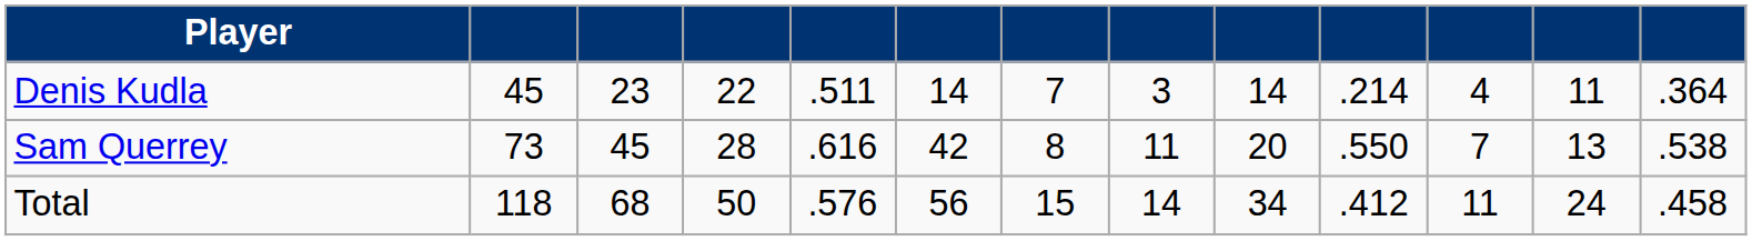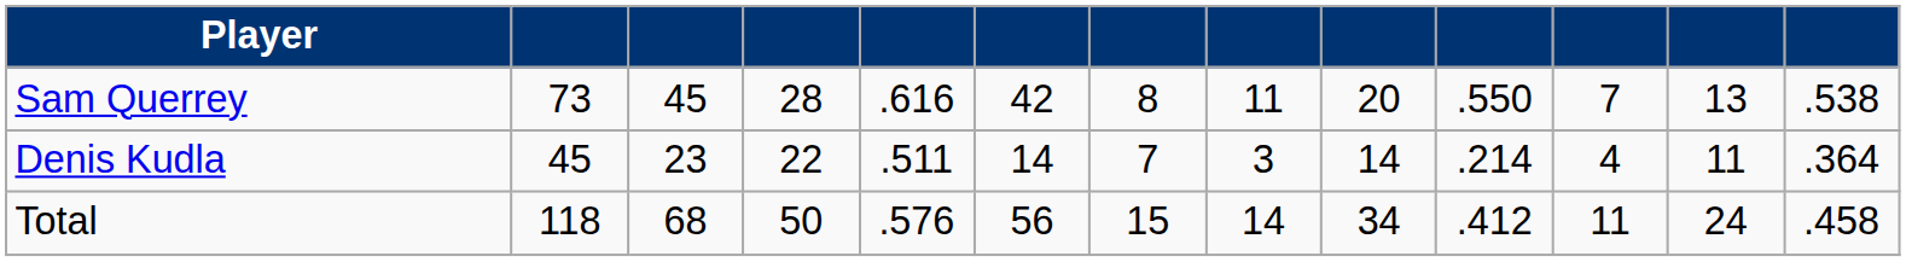rows swapped: Sam Querrey <-> Denis Kudla
